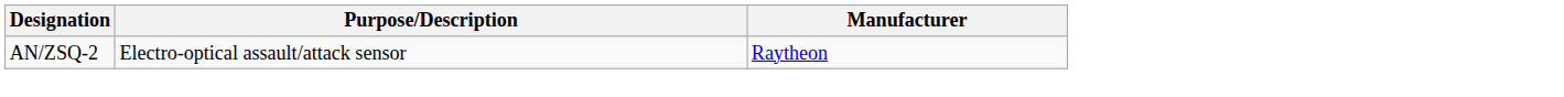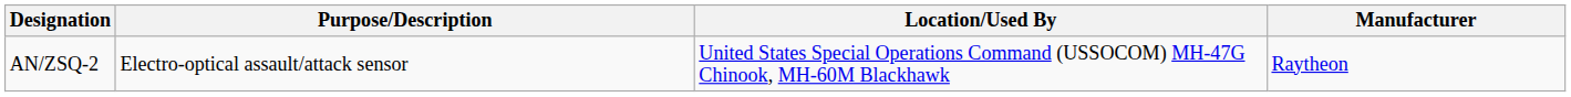+ column: Location/Used By | United States Special Operations Command (USSOCOM) MH-47G Chinook, MH-60M Blackhawk
